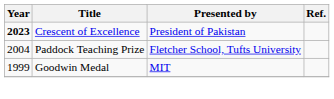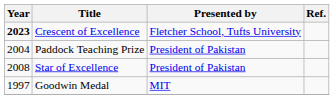Crescent of Excellence | Presented by: President of Pakistan -> Fletcher School, Tufts University
Paddock Teaching Prize | Presented by: Fletcher School, Tufts University -> President of Pakistan
+ row: 2008 | Star of Excellence | President of Pakistan
Goodwin Medal | Year: 1999 -> 1997
